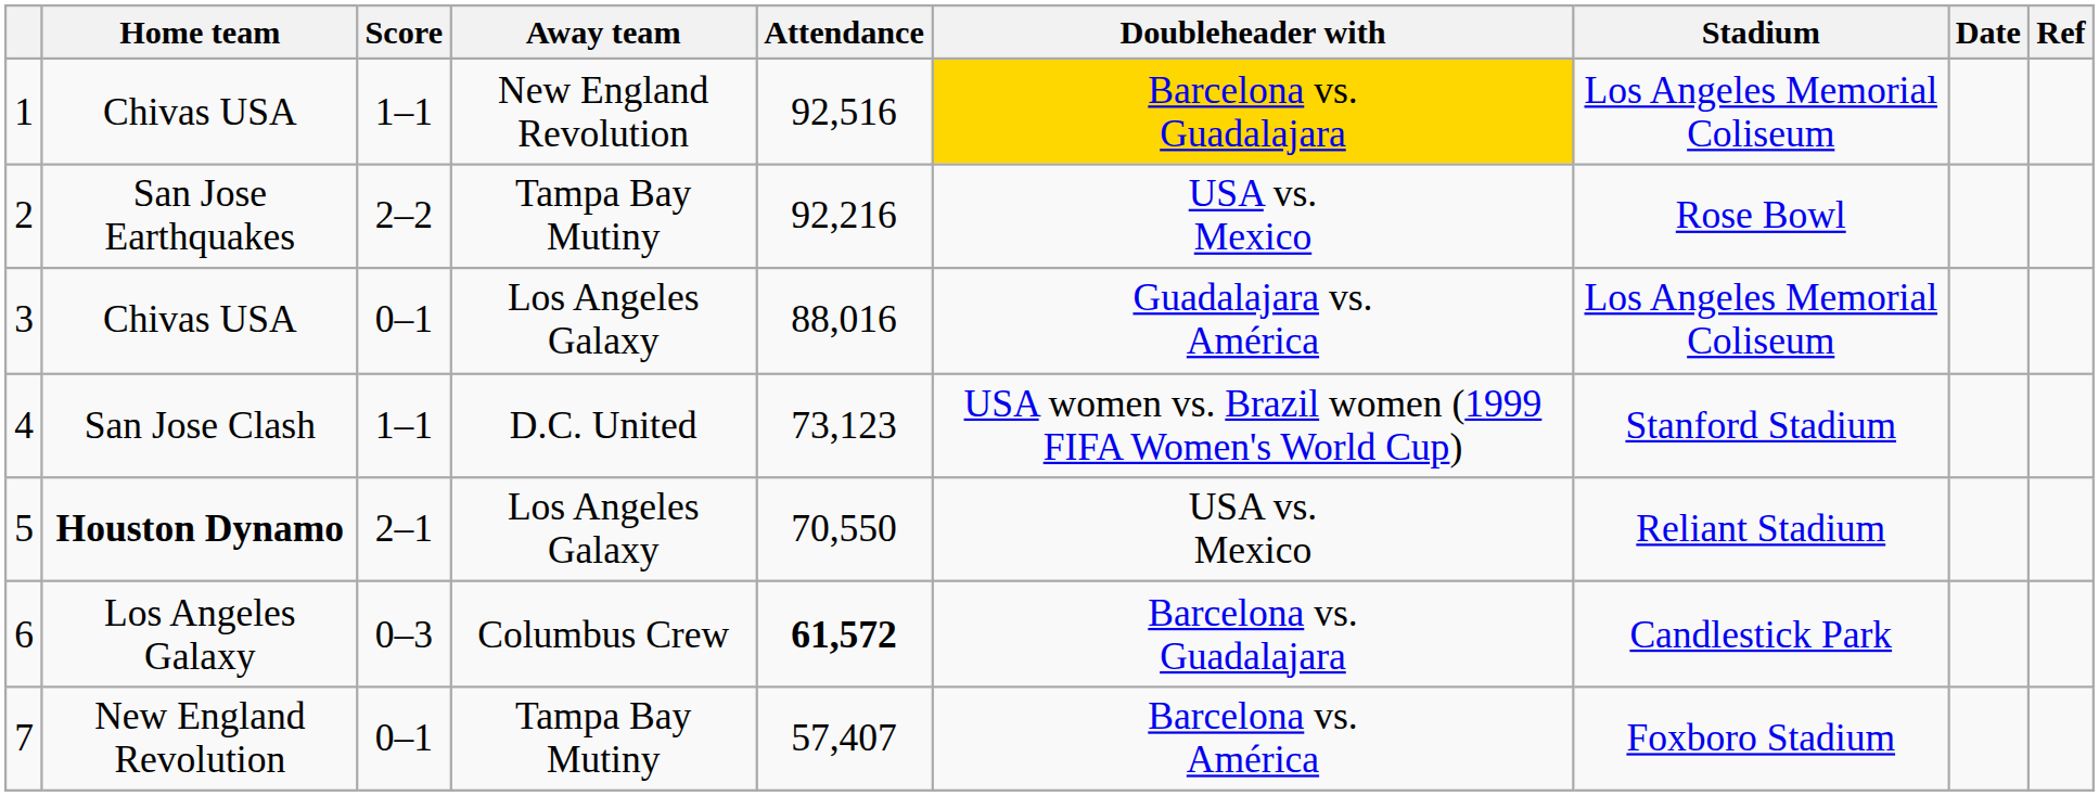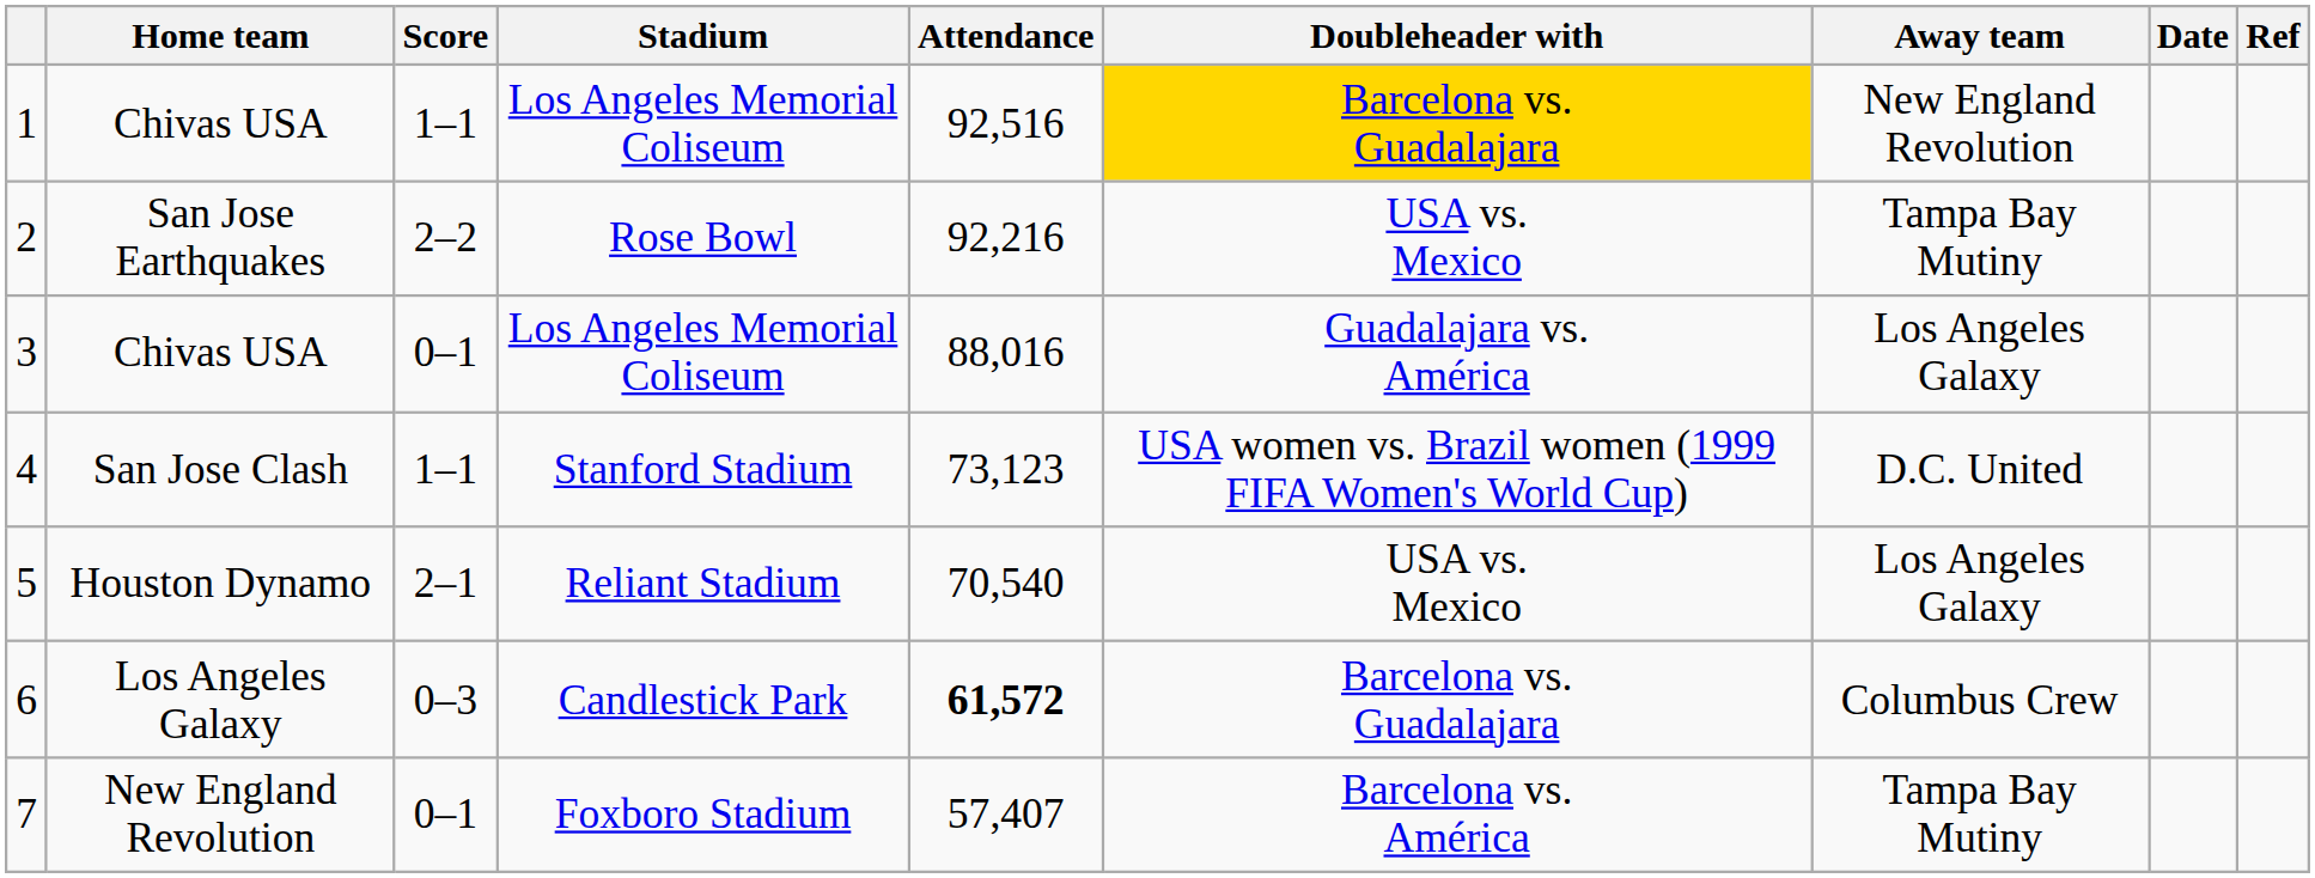columns swapped: Away team <-> Stadium
5 | Home team: bold -> normal
5 | Attendance: 70,550 -> 70,540
